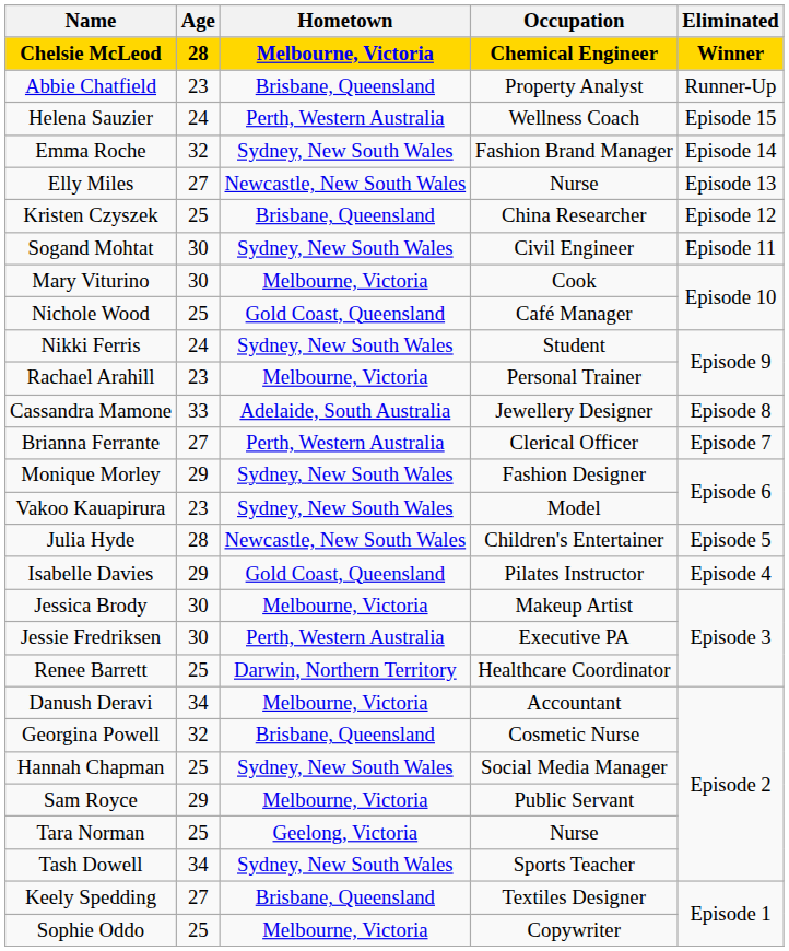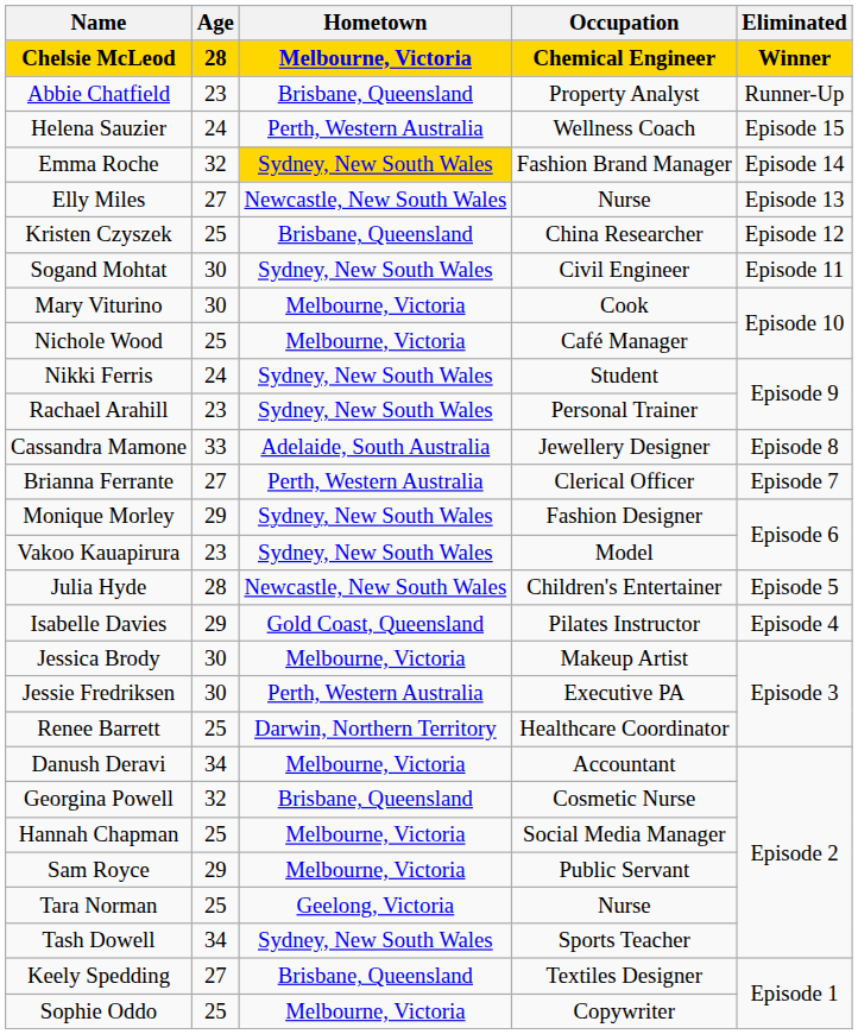Emma Roche | Hometown: no background -> gold background
Nichole Wood | Hometown: Gold Coast, Queensland -> Melbourne, Victoria
Rachael Arahill | Hometown: Melbourne, Victoria -> Sydney, New South Wales
Hannah Chapman | Hometown: Sydney, New South Wales -> Melbourne, Victoria
